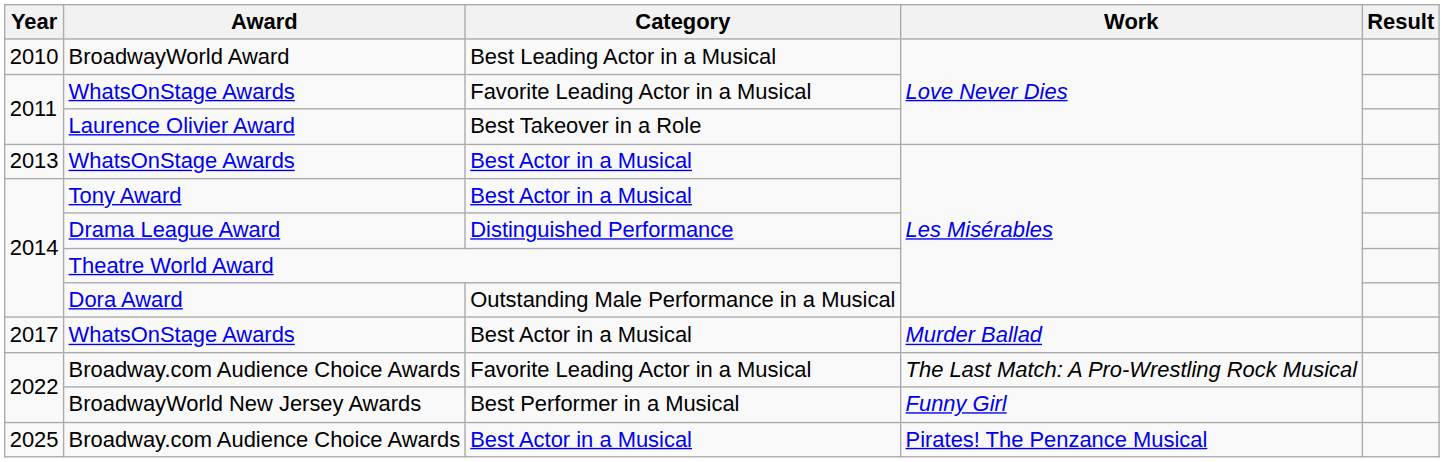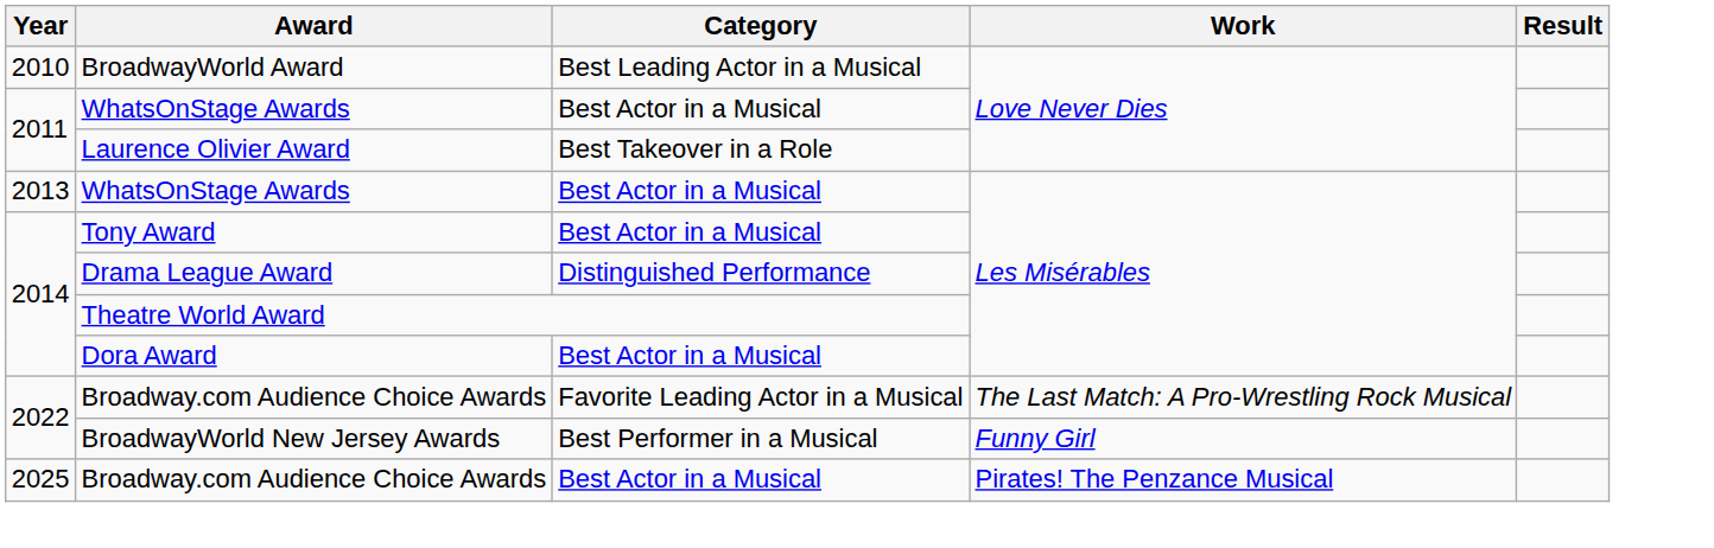2011 / WhatsOnStage Awards | Category: Favorite Leading Actor in a Musical -> Best Actor in a Musical
Dora Award | Category: Outstanding Male Performance in a Musical -> Best Actor in a Musical
- row: 2017 | WhatsOnStage Awards | Best Actor in a Musical | Murder Ballad
